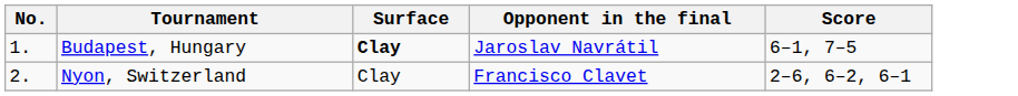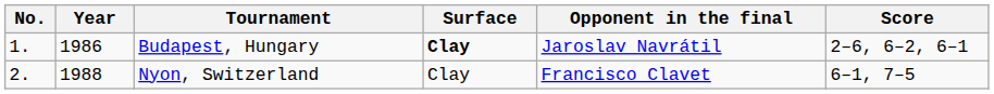+ column: Year | 1986 | 1988
Budapest, Hungary | Score: 6–1, 7–5 -> 2–6, 6–2, 6–1
Nyon, Switzerland | Score: 2–6, 6–2, 6–1 -> 6–1, 7–5
